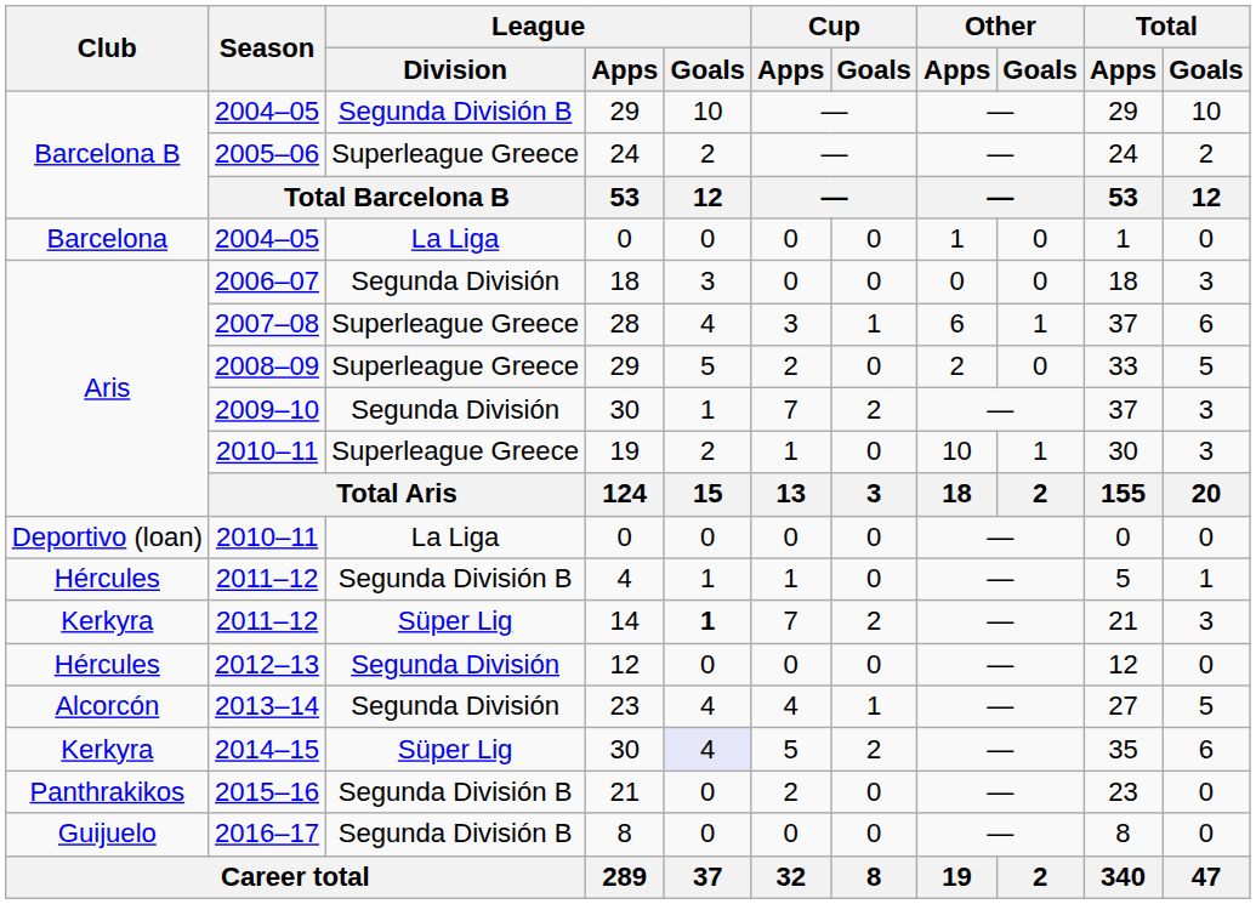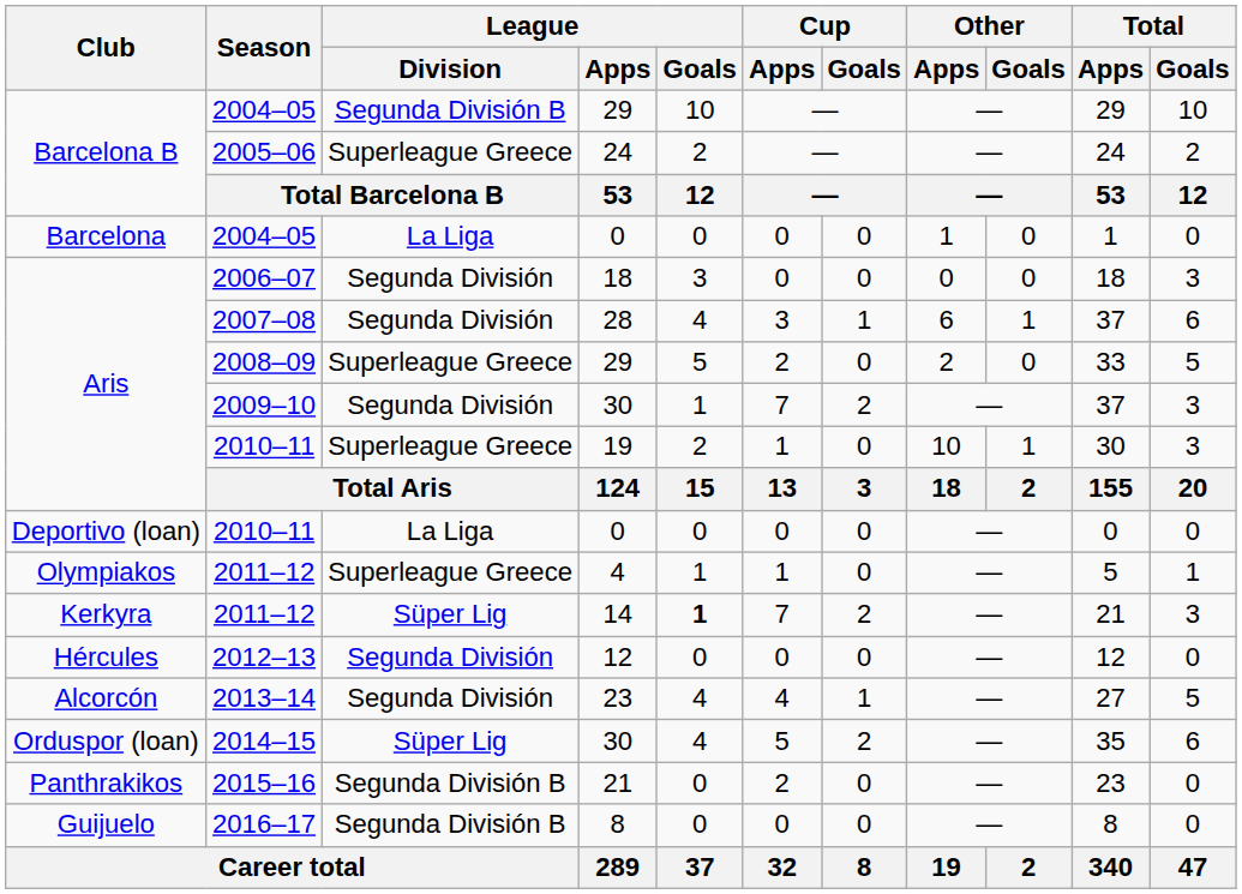2007–08 | League / Division: Superleague Greece -> Segunda División
2011–12 / 4 | Club: Hércules -> Olympiakos
2011–12 / 4 | League / Division: Segunda División B -> Superleague Greece
2014–15 | Club: Kerkyra -> Orduspor (loan)
2014–15 | League / Goals: lavender background -> no background
